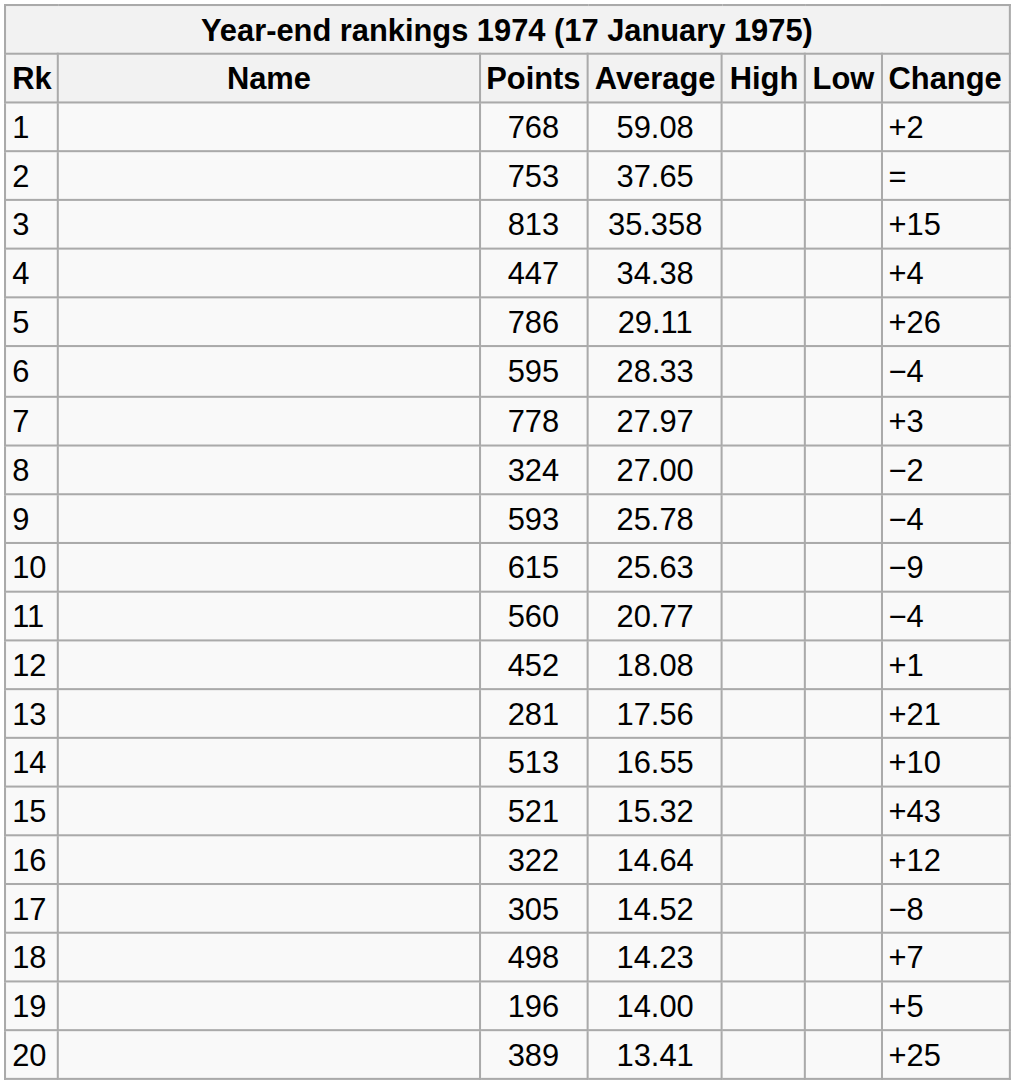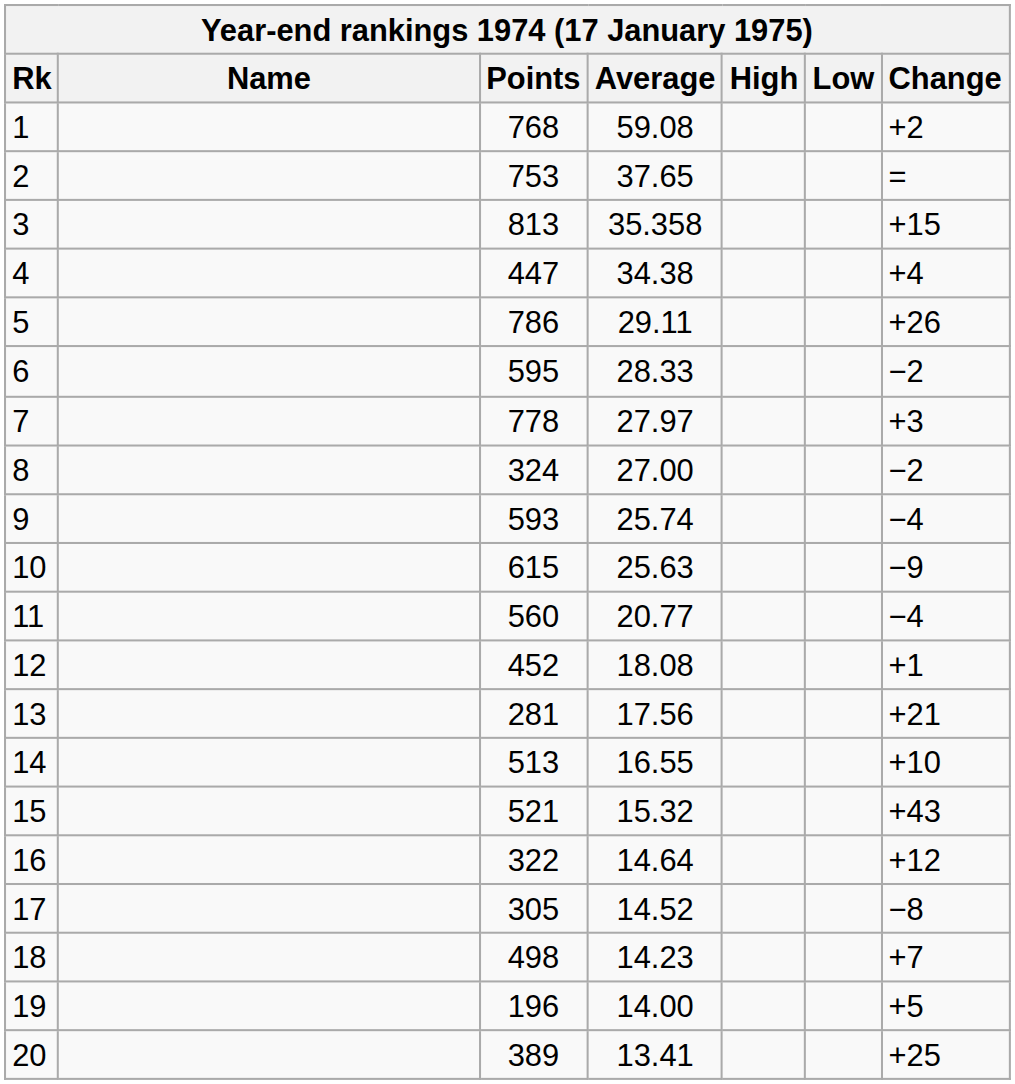6 | Change: −4 -> −2
9 | Average: 25.78 -> 25.74
